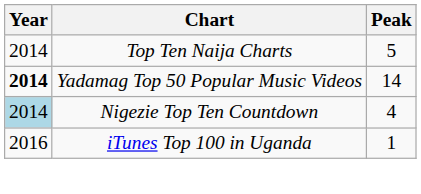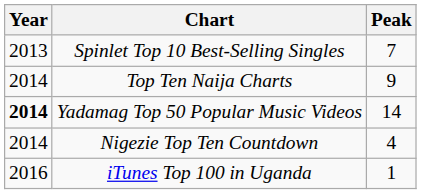+ row: 2013 | Spinlet Top 10 Best-Selling Singles | 7
Top Ten Naija Charts | Peak: 5 -> 9
Nigezie Top Ten Countdown | Year: lightblue background -> no background
